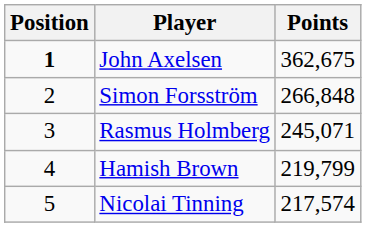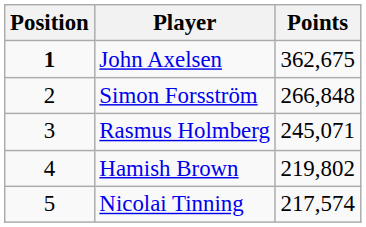Hamish Brown | Points: 219,799 -> 219,802
